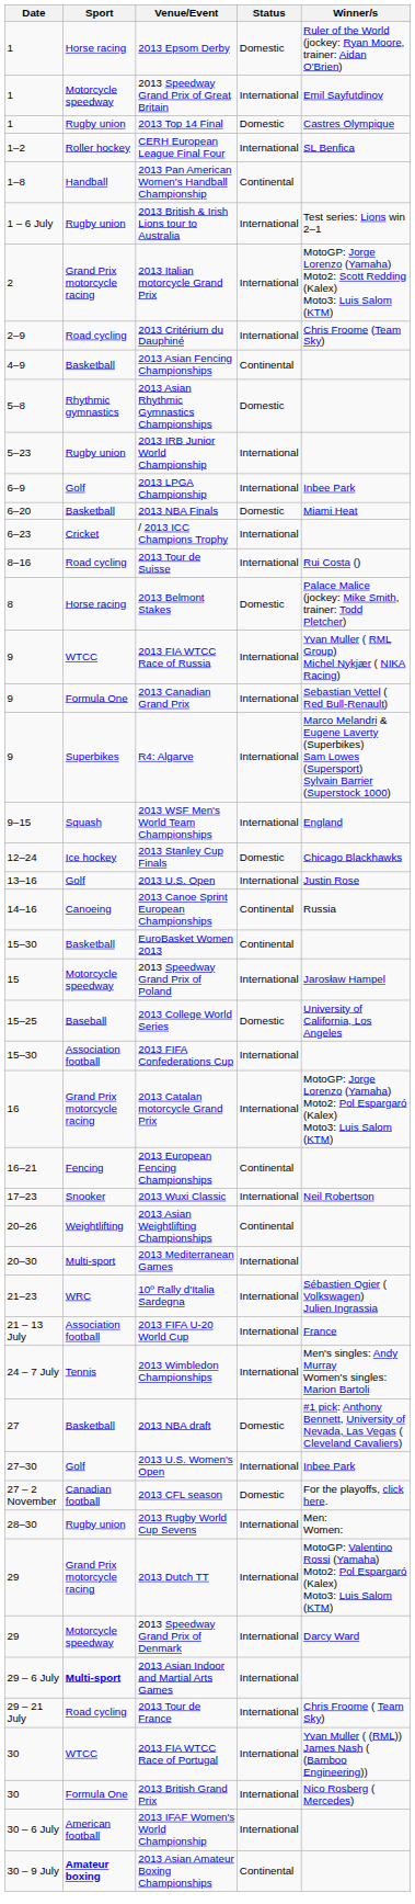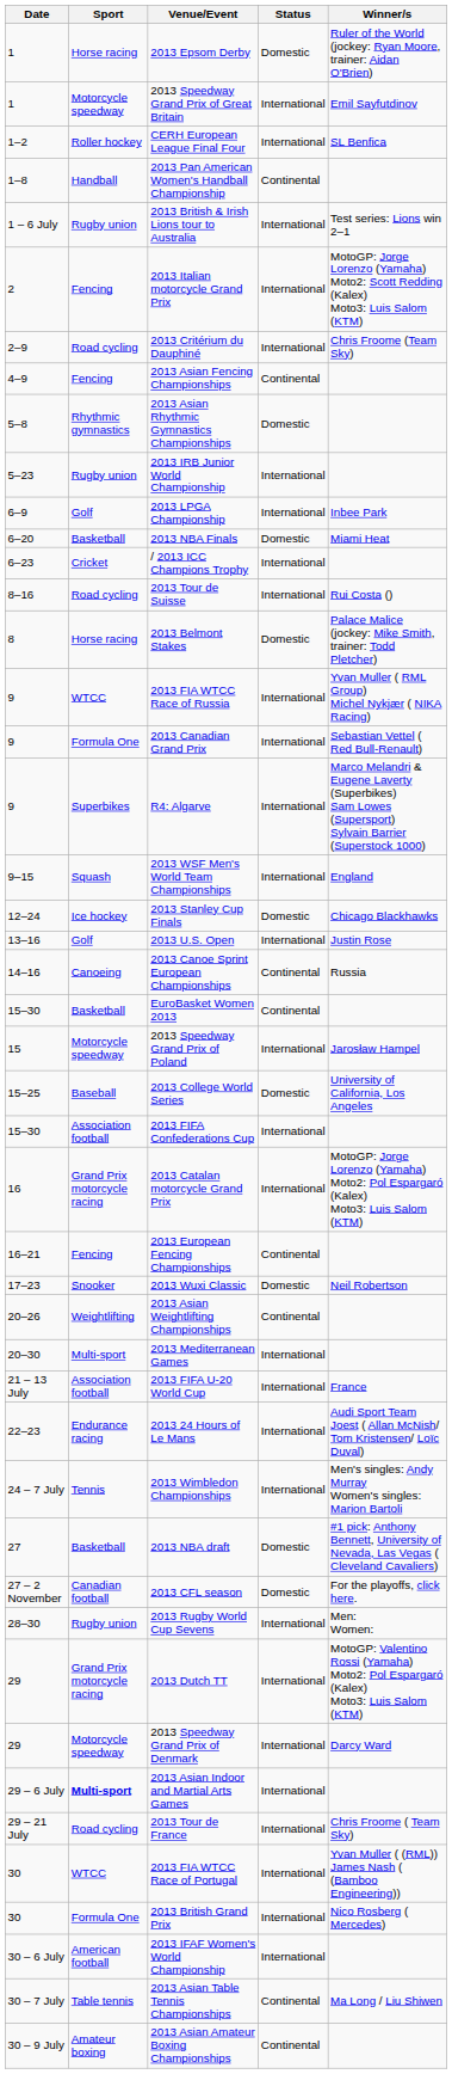- row: 1 | Rugby union | 2013 Top 14 Final | Domestic | Castres Olympique
2013 Italian motorcycle Grand Prix | Sport: Grand Prix motorcycle racing -> Fencing
2013 Asian Fencing Championships | Sport: Basketball -> Fencing
2013 Wuxi Classic | Status: International -> Domestic
- row: 21–23 | WRC | 10º Rally d'Italia Sardegna | International | Sébastien Ogier ( Volkswagen) Julien Ingrassia
+ row: 22–23 | Endurance racing | 2013 24 Hours of Le Mans | International | Audi Sport Team Joest ( Allan McNish/ Tom Kristensen/ Loïc Duval)
- row: 27–30 | Golf | 2013 U.S. Women's Open | International | Inbee Park
+ row: 30 – 7 July | Table tennis | 2013 Asian Table Tennis Championships | Continental | Ma Long / Liu Shiwen
2013 Asian Amateur Boxing Championships | Sport: bold -> normal
